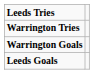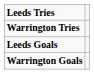rows swapped: Leeds Goals <-> Warrington Goals
